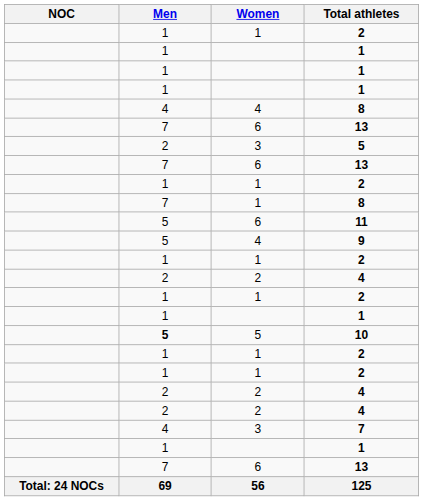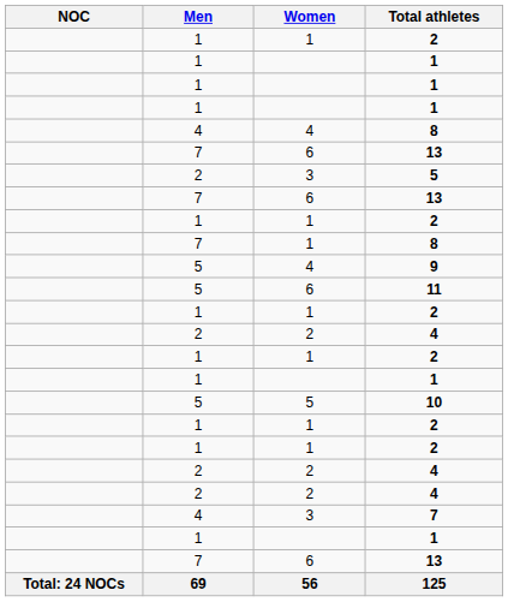rows swapped: 11 <-> 9
10 | Men: bold -> normal
